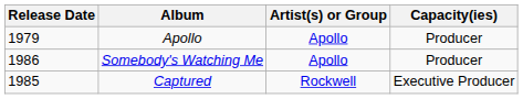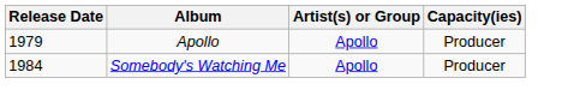Somebody's Watching Me | Release Date: 1986 -> 1984
- row: 1985 | Captured | Rockwell | Executive Producer
